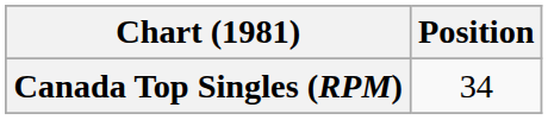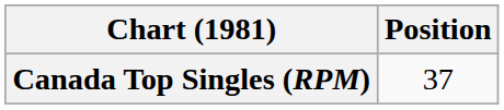Canada Top Singles (RPM) | Position: 34 -> 37
